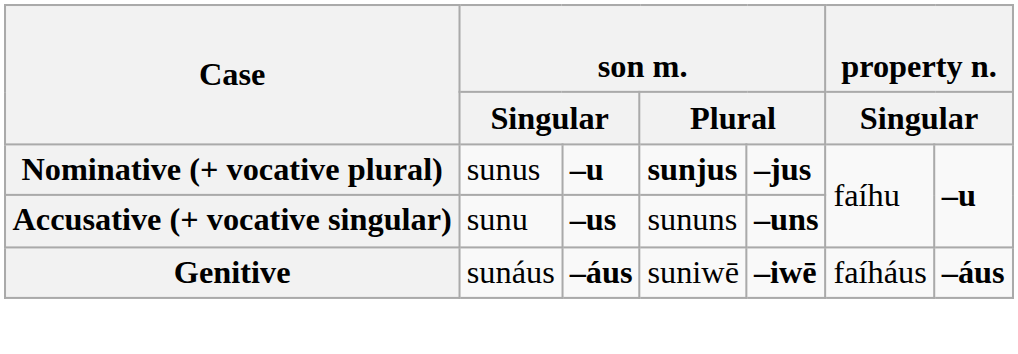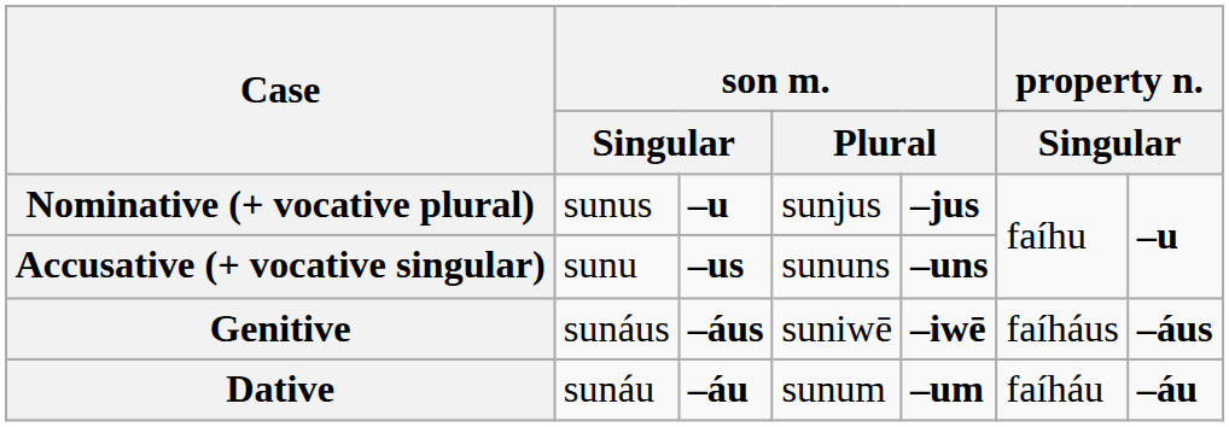Nominative (+ vocative plural) | column 4: bold -> normal
+ row: Dative | sunáu | –áu | sunum | –um | faíháu | –áu
